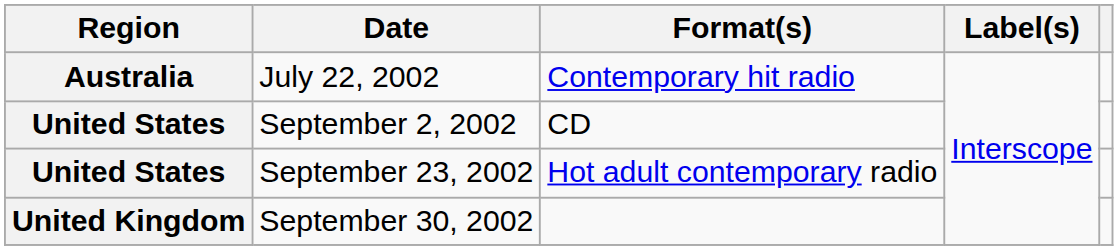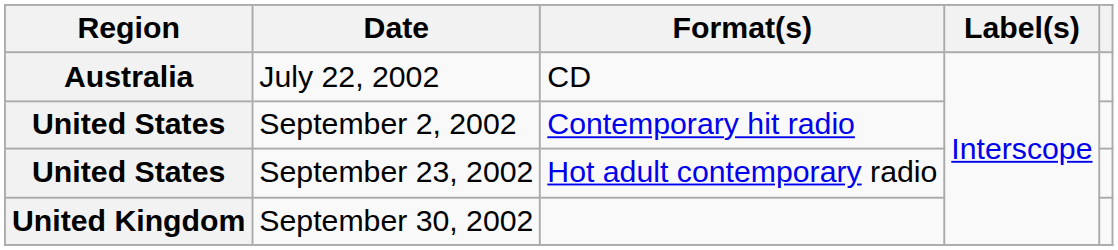July 22, 2002 | Format(s): Contemporary hit radio -> CD
September 2, 2002 | Format(s): CD -> Contemporary hit radio
